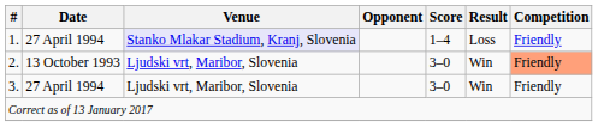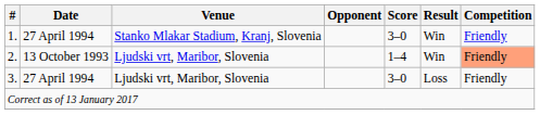1. | Venue: lavender background -> no background
1. | Score: 1–4 -> 3–0
1. | Result: Loss -> Win
2. | Score: 3–0 -> 1–4
3. | Result: Win -> Loss
